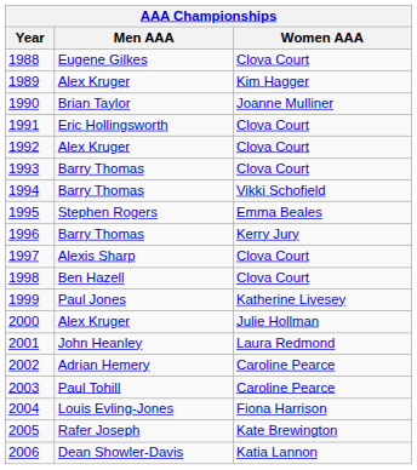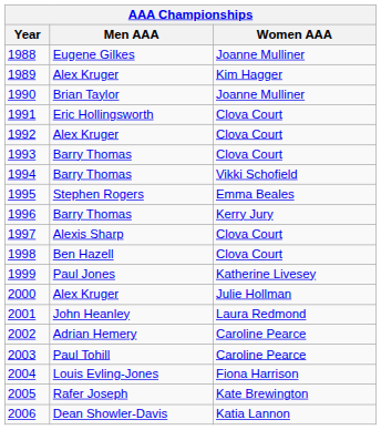1988 | Women AAA: Clova Court -> Joanne Mulliner
